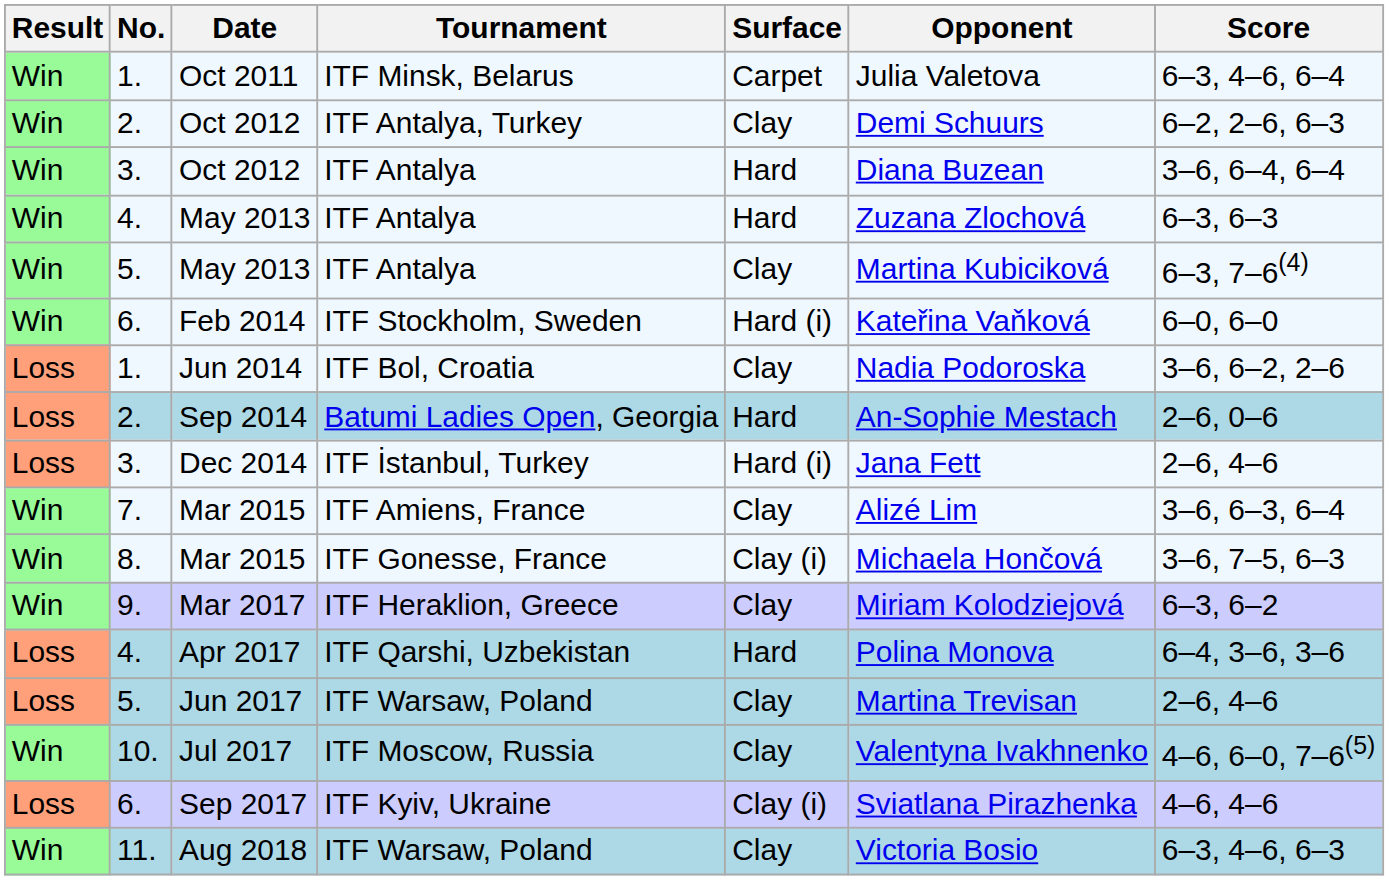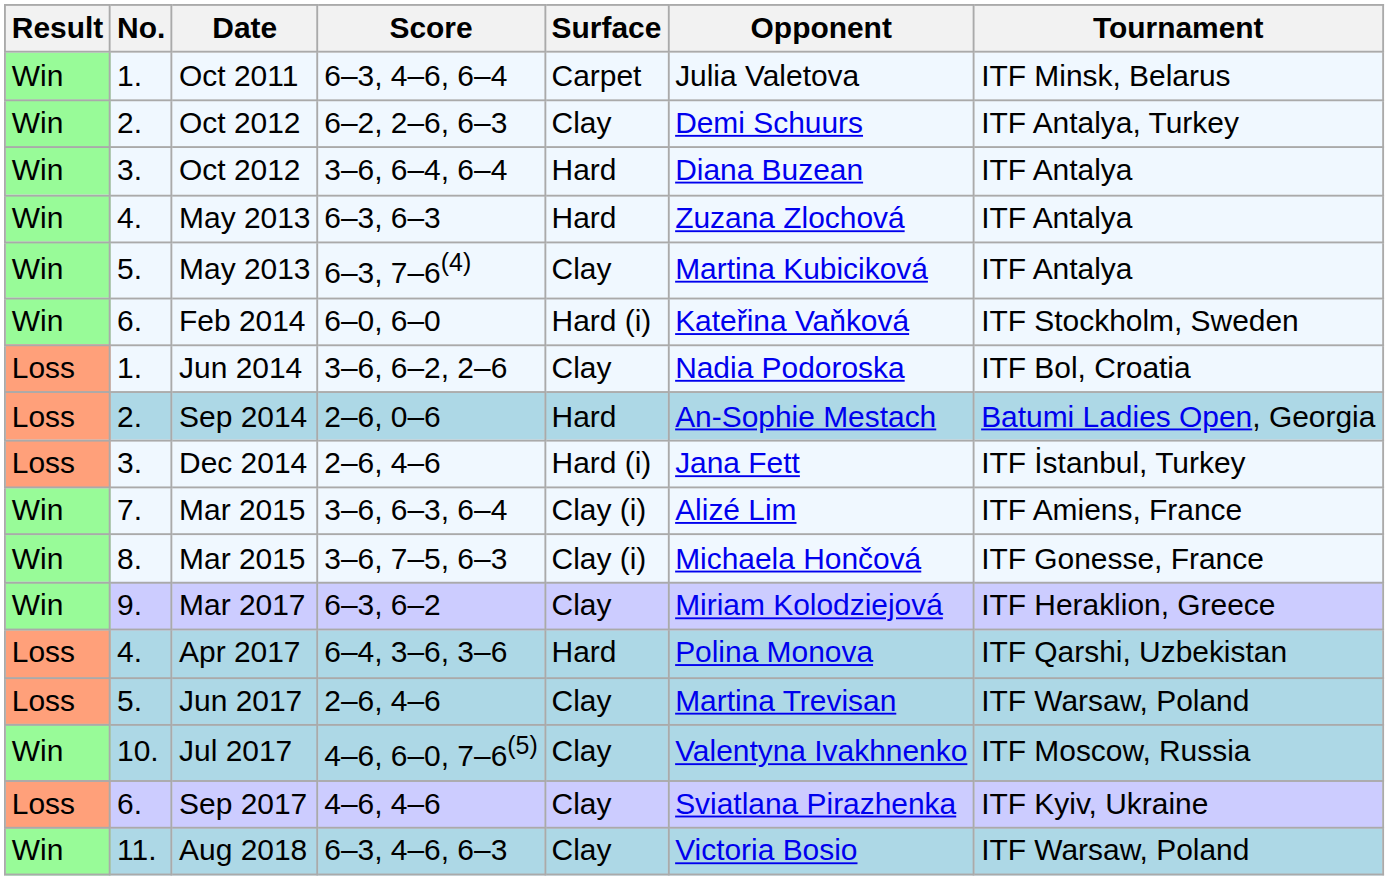columns swapped: Tournament <-> Score
7. / Mar 2015 | Surface: Clay -> Clay (i)
Sep 2017 | Surface: Clay (i) -> Clay
